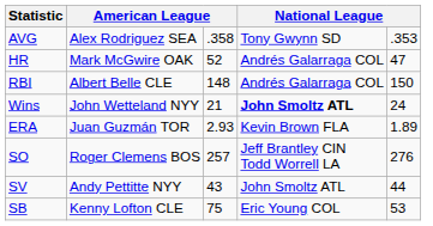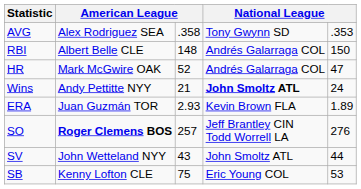rows swapped: HR <-> RBI
Wins | column 2: John Wetteland NYY -> Andy Pettitte NYY
SO | column 2: normal -> bold
SV | column 2: Andy Pettitte NYY -> John Wetteland NYY
